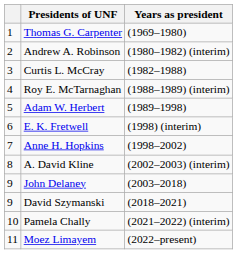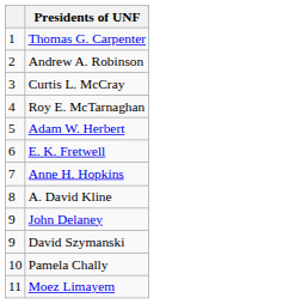- column: Years as president | (1969–1980) | (1980–1982) (interim) | (1982–1988) | (1988–1989) (interim) | (1989–1998) | (1998) (interim) | (1998–2002) | (2002–2003) (interim) | (2003–2018) | (2018–2021) | (2021–2022) (interim) | (2022–present)
